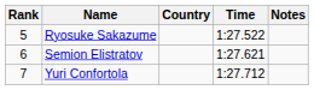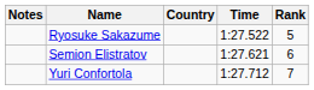columns swapped: Rank <-> Notes
